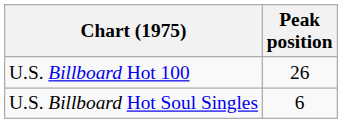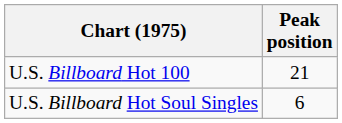U.S. Billboard Hot 100 | Peak position: 26 -> 21
